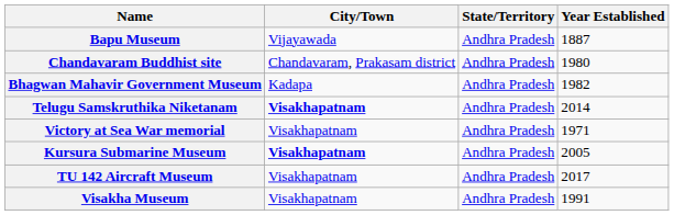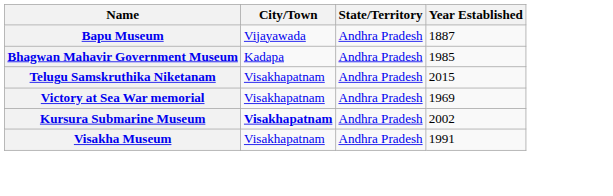- row: Chandavaram Buddhist site | Chandavaram, Prakasam district | Andhra Pradesh | 1980
Bhagwan Mahavir Government Museum | Year Established: 1982 -> 1985
Telugu Samskruthika Niketanam | City/Town: bold -> normal
Telugu Samskruthika Niketanam | Year Established: 2014 -> 2015
Victory at Sea War memorial | Year Established: 1971 -> 1969
Kursura Submarine Museum | Year Established: 2005 -> 2002
- row: TU 142 Aircraft Museum | Visakhapatnam | Andhra Pradesh | 2017
